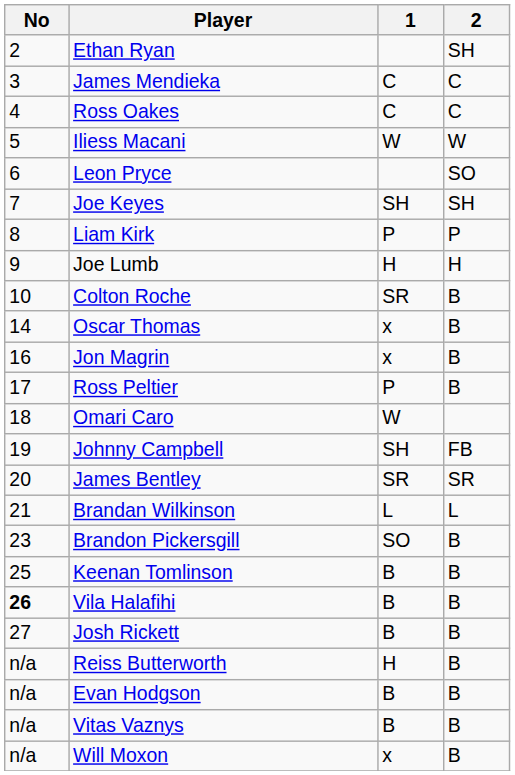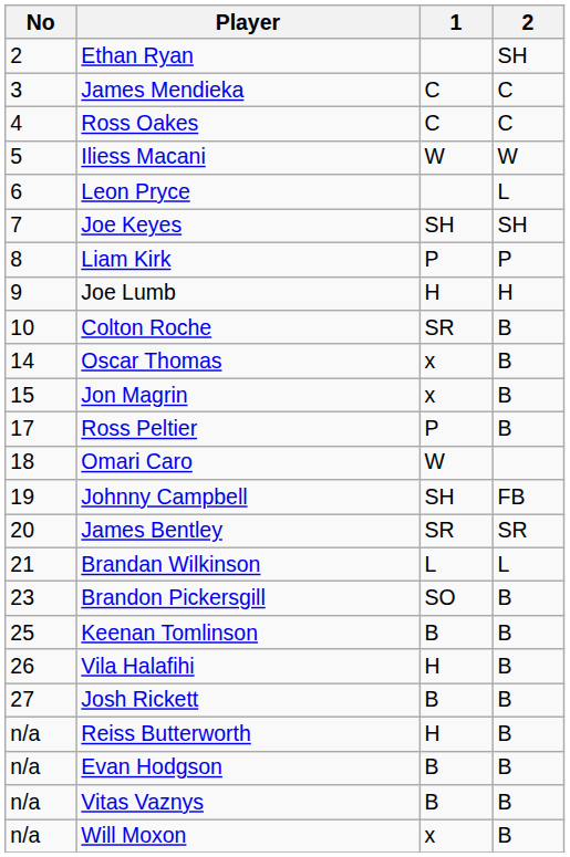Leon Pryce | 2: SO -> L
Jon Magrin | No: 16 -> 15
Vila Halafihi | No: bold -> normal
Vila Halafihi | 1: B -> H
